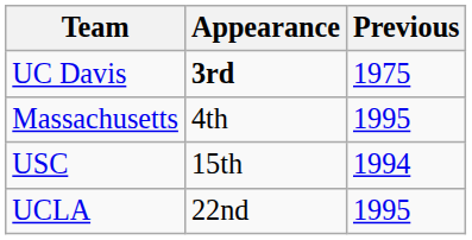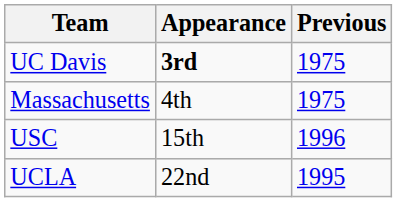Massachusetts | Previous: 1995 -> 1975
USC | Previous: 1994 -> 1996
